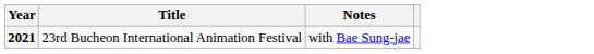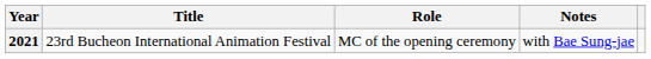+ column: Role | MC of the opening ceremony
